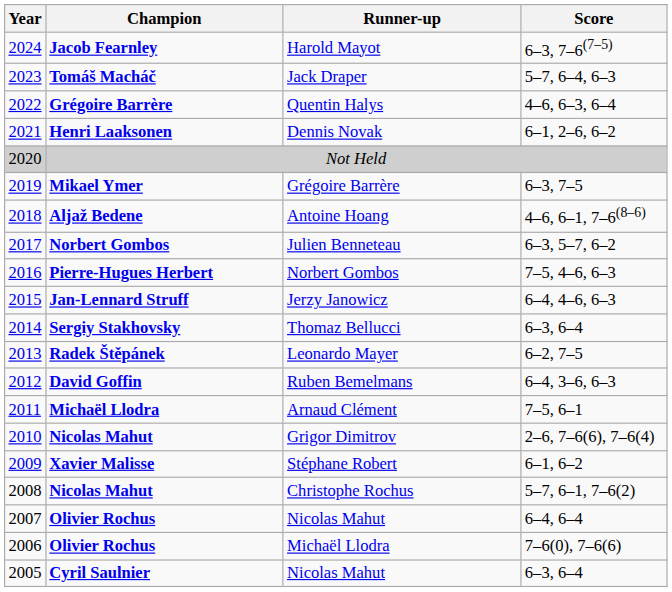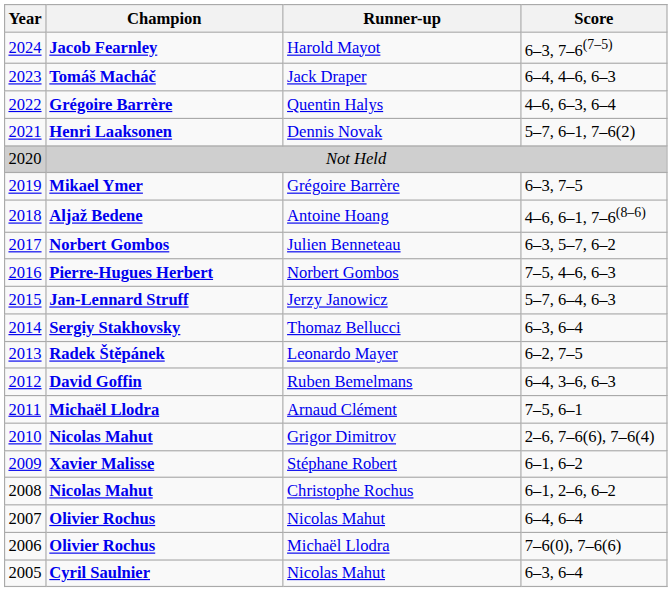Jack Draper | Score: 5–7, 6–4, 6–3 -> 6–4, 4–6, 6–3
Dennis Novak | Score: 6–1, 2–6, 6–2 -> 5–7, 6–1, 7–6(2)
Jerzy Janowicz | Score: 6–4, 4–6, 6–3 -> 5–7, 6–4, 6–3
Christophe Rochus | Score: 5–7, 6–1, 7–6(2) -> 6–1, 2–6, 6–2
